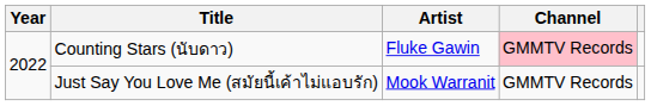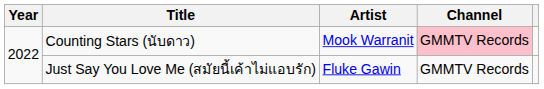Counting Stars (นับดาว) | Artist: Fluke Gawin -> Mook Warranit
Just Say You Love Me (สมัยนี้เค้าไม่แอบรัก) | Artist: Mook Warranit -> Fluke Gawin
